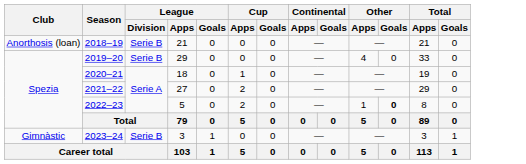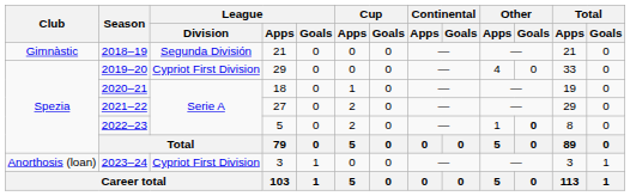2018–19 | Club: Anorthosis (loan) -> Gimnàstic
2018–19 | League / Division: Serie B -> Segunda División
2019–20 | League / Division: Serie B -> Cypriot First Division
2023–24 | Club: Gimnàstic -> Anorthosis (loan)
2023–24 | League / Division: Serie B -> Cypriot First Division
